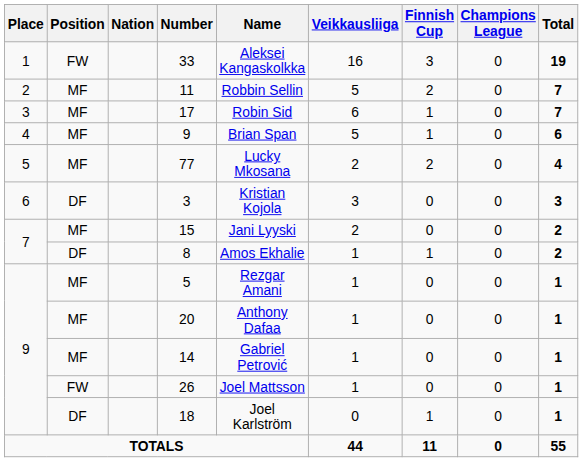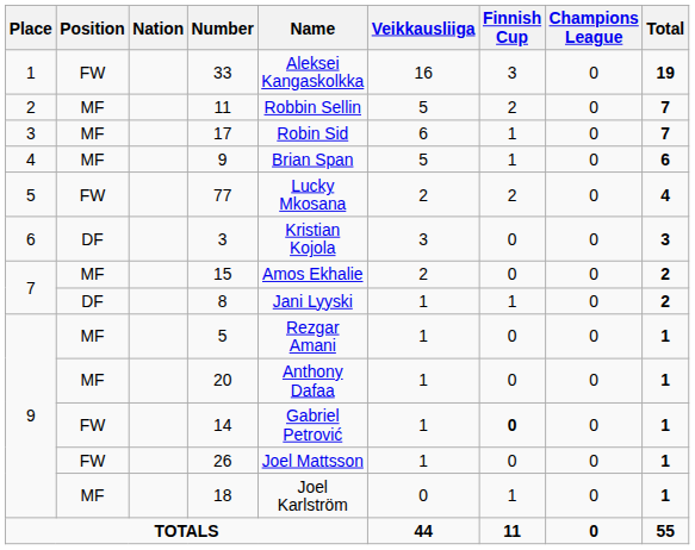77 | Position: MF -> FW
15 | Name: Jani Lyyski -> Amos Ekhalie
8 | Name: Amos Ekhalie -> Jani Lyyski
14 | Position: MF -> FW
14 | Finnish Cup: normal -> bold
18 | Position: DF -> MF
